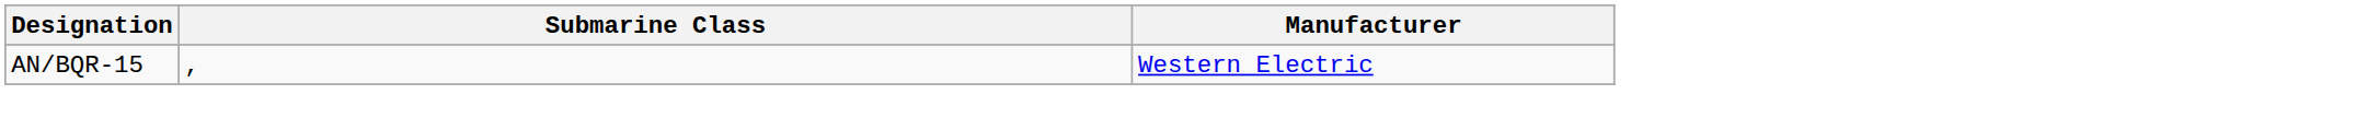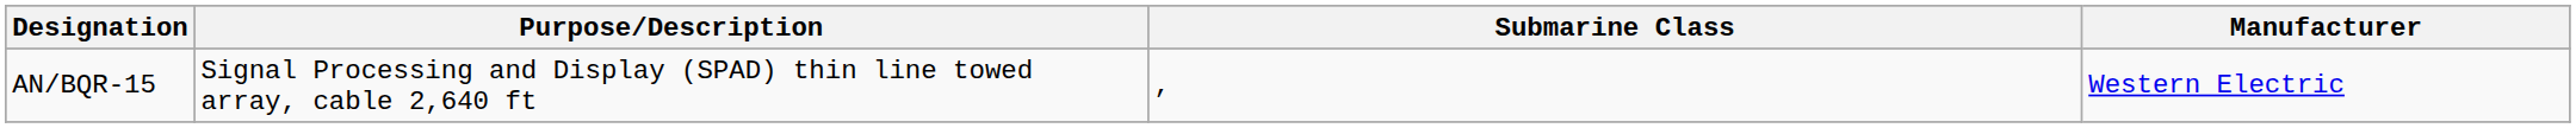+ column: Purpose/Description | Signal Processing and Display (SPAD) thin line towed array, cable 2,640 ft
